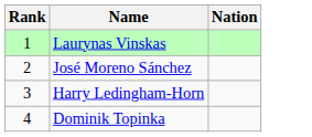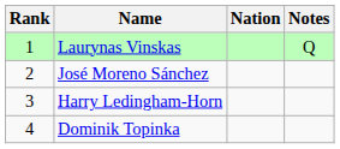+ column: Notes | Q
